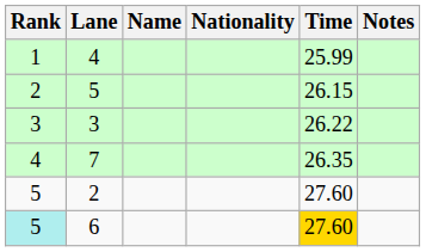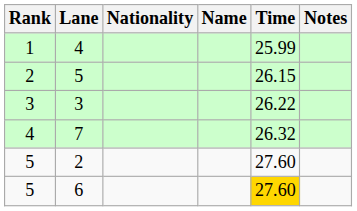columns swapped: Name <-> Nationality
7 | Time: 26.35 -> 26.32
6 | Rank: paleturquoise background -> no background
